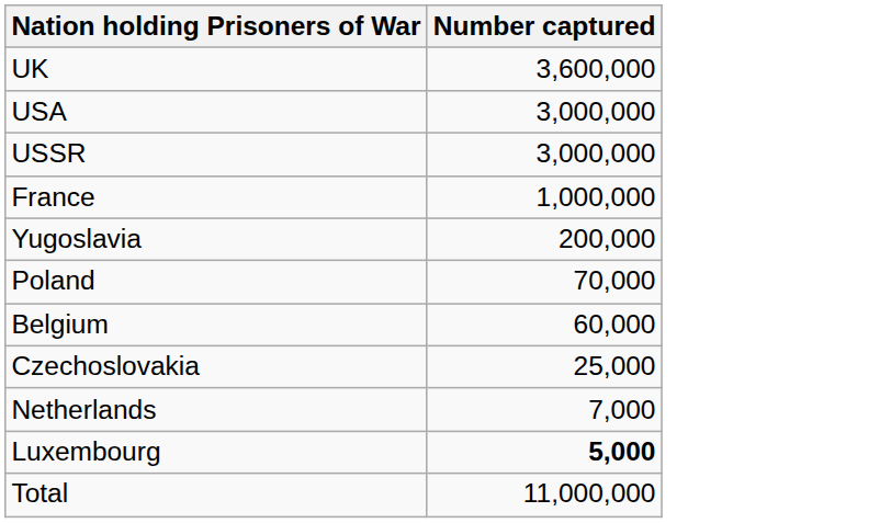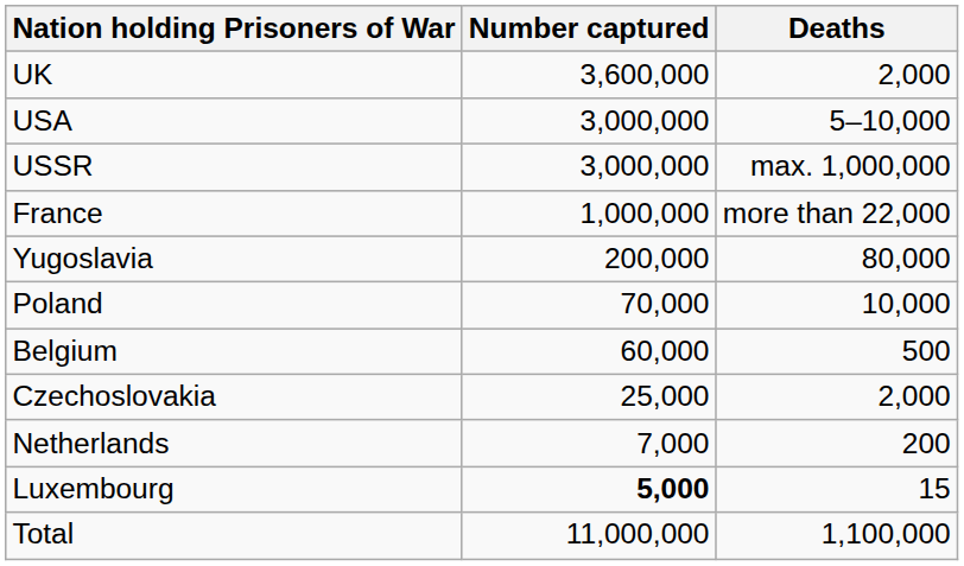+ column: Deaths | 2,000 | 5–10,000 | max. 1,000,000 | more than 22,000 | 80,000 | 10,000 | 500 | 2,000 | 200 | 15 | 1,100,000
